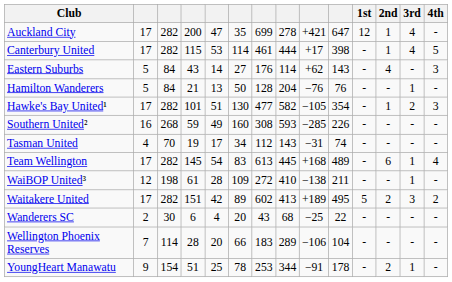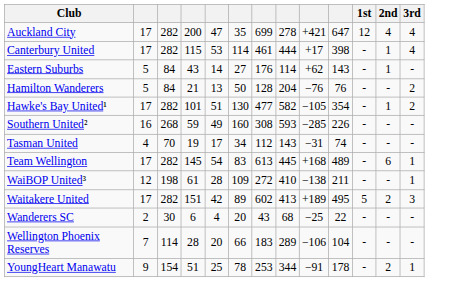- column: 4th | - | 5 | 3 | - | 3 | - | - | 4 | - | 2 | - | - | -
Auckland City | 2nd: 1 -> 4
Eastern Suburbs | 2nd: 4 -> 1
Hamilton Wanderers | 3rd: 1 -> 2
